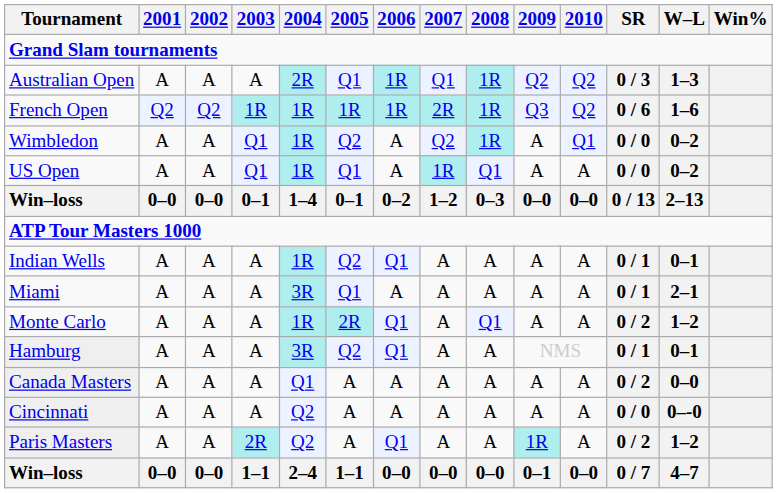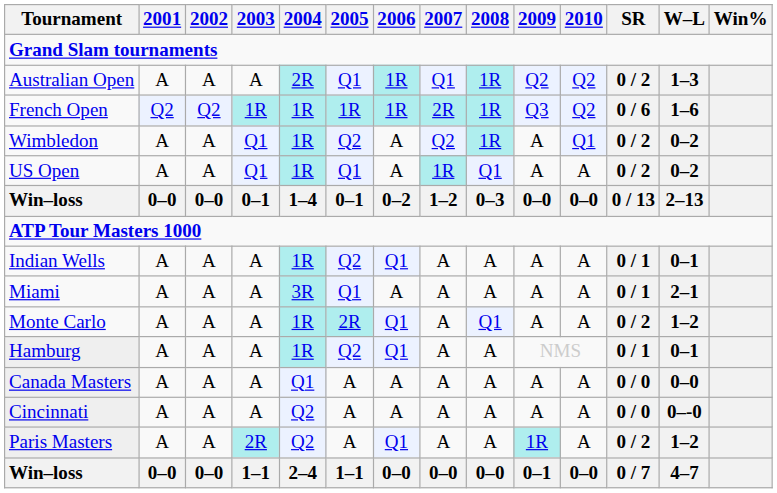Australian Open | SR: 0 / 3 -> 0 / 2
Wimbledon | SR: 0 / 0 -> 0 / 2
US Open | SR: 0 / 0 -> 0 / 2
Hamburg | 2004: 3R -> 1R
Canada Masters | SR: 0 / 2 -> 0 / 0
